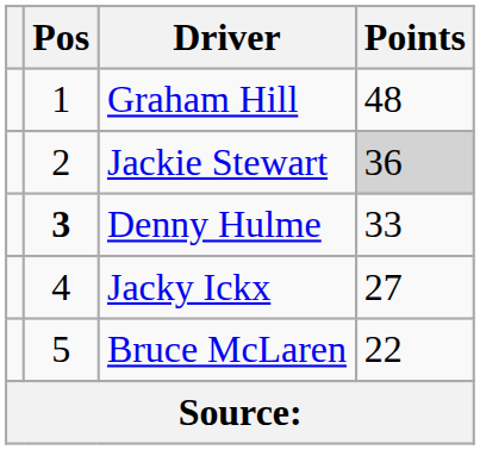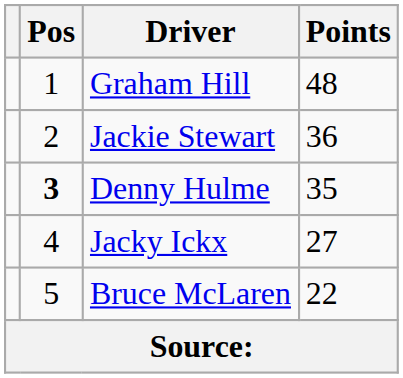Jackie Stewart | Points: lightgrey background -> no background
Denny Hulme | Points: 33 -> 35
